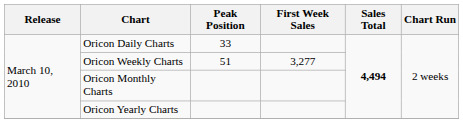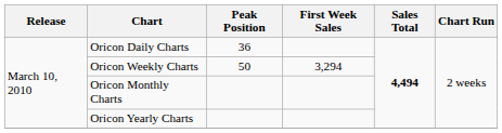Oricon Daily Charts | Peak Position: 33 -> 36
Oricon Weekly Charts | Peak Position: 51 -> 50
Oricon Weekly Charts | First Week Sales: 3,277 -> 3,294
